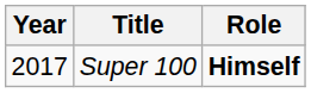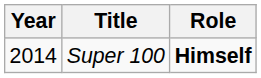Super 100 | Year: 2017 -> 2014
